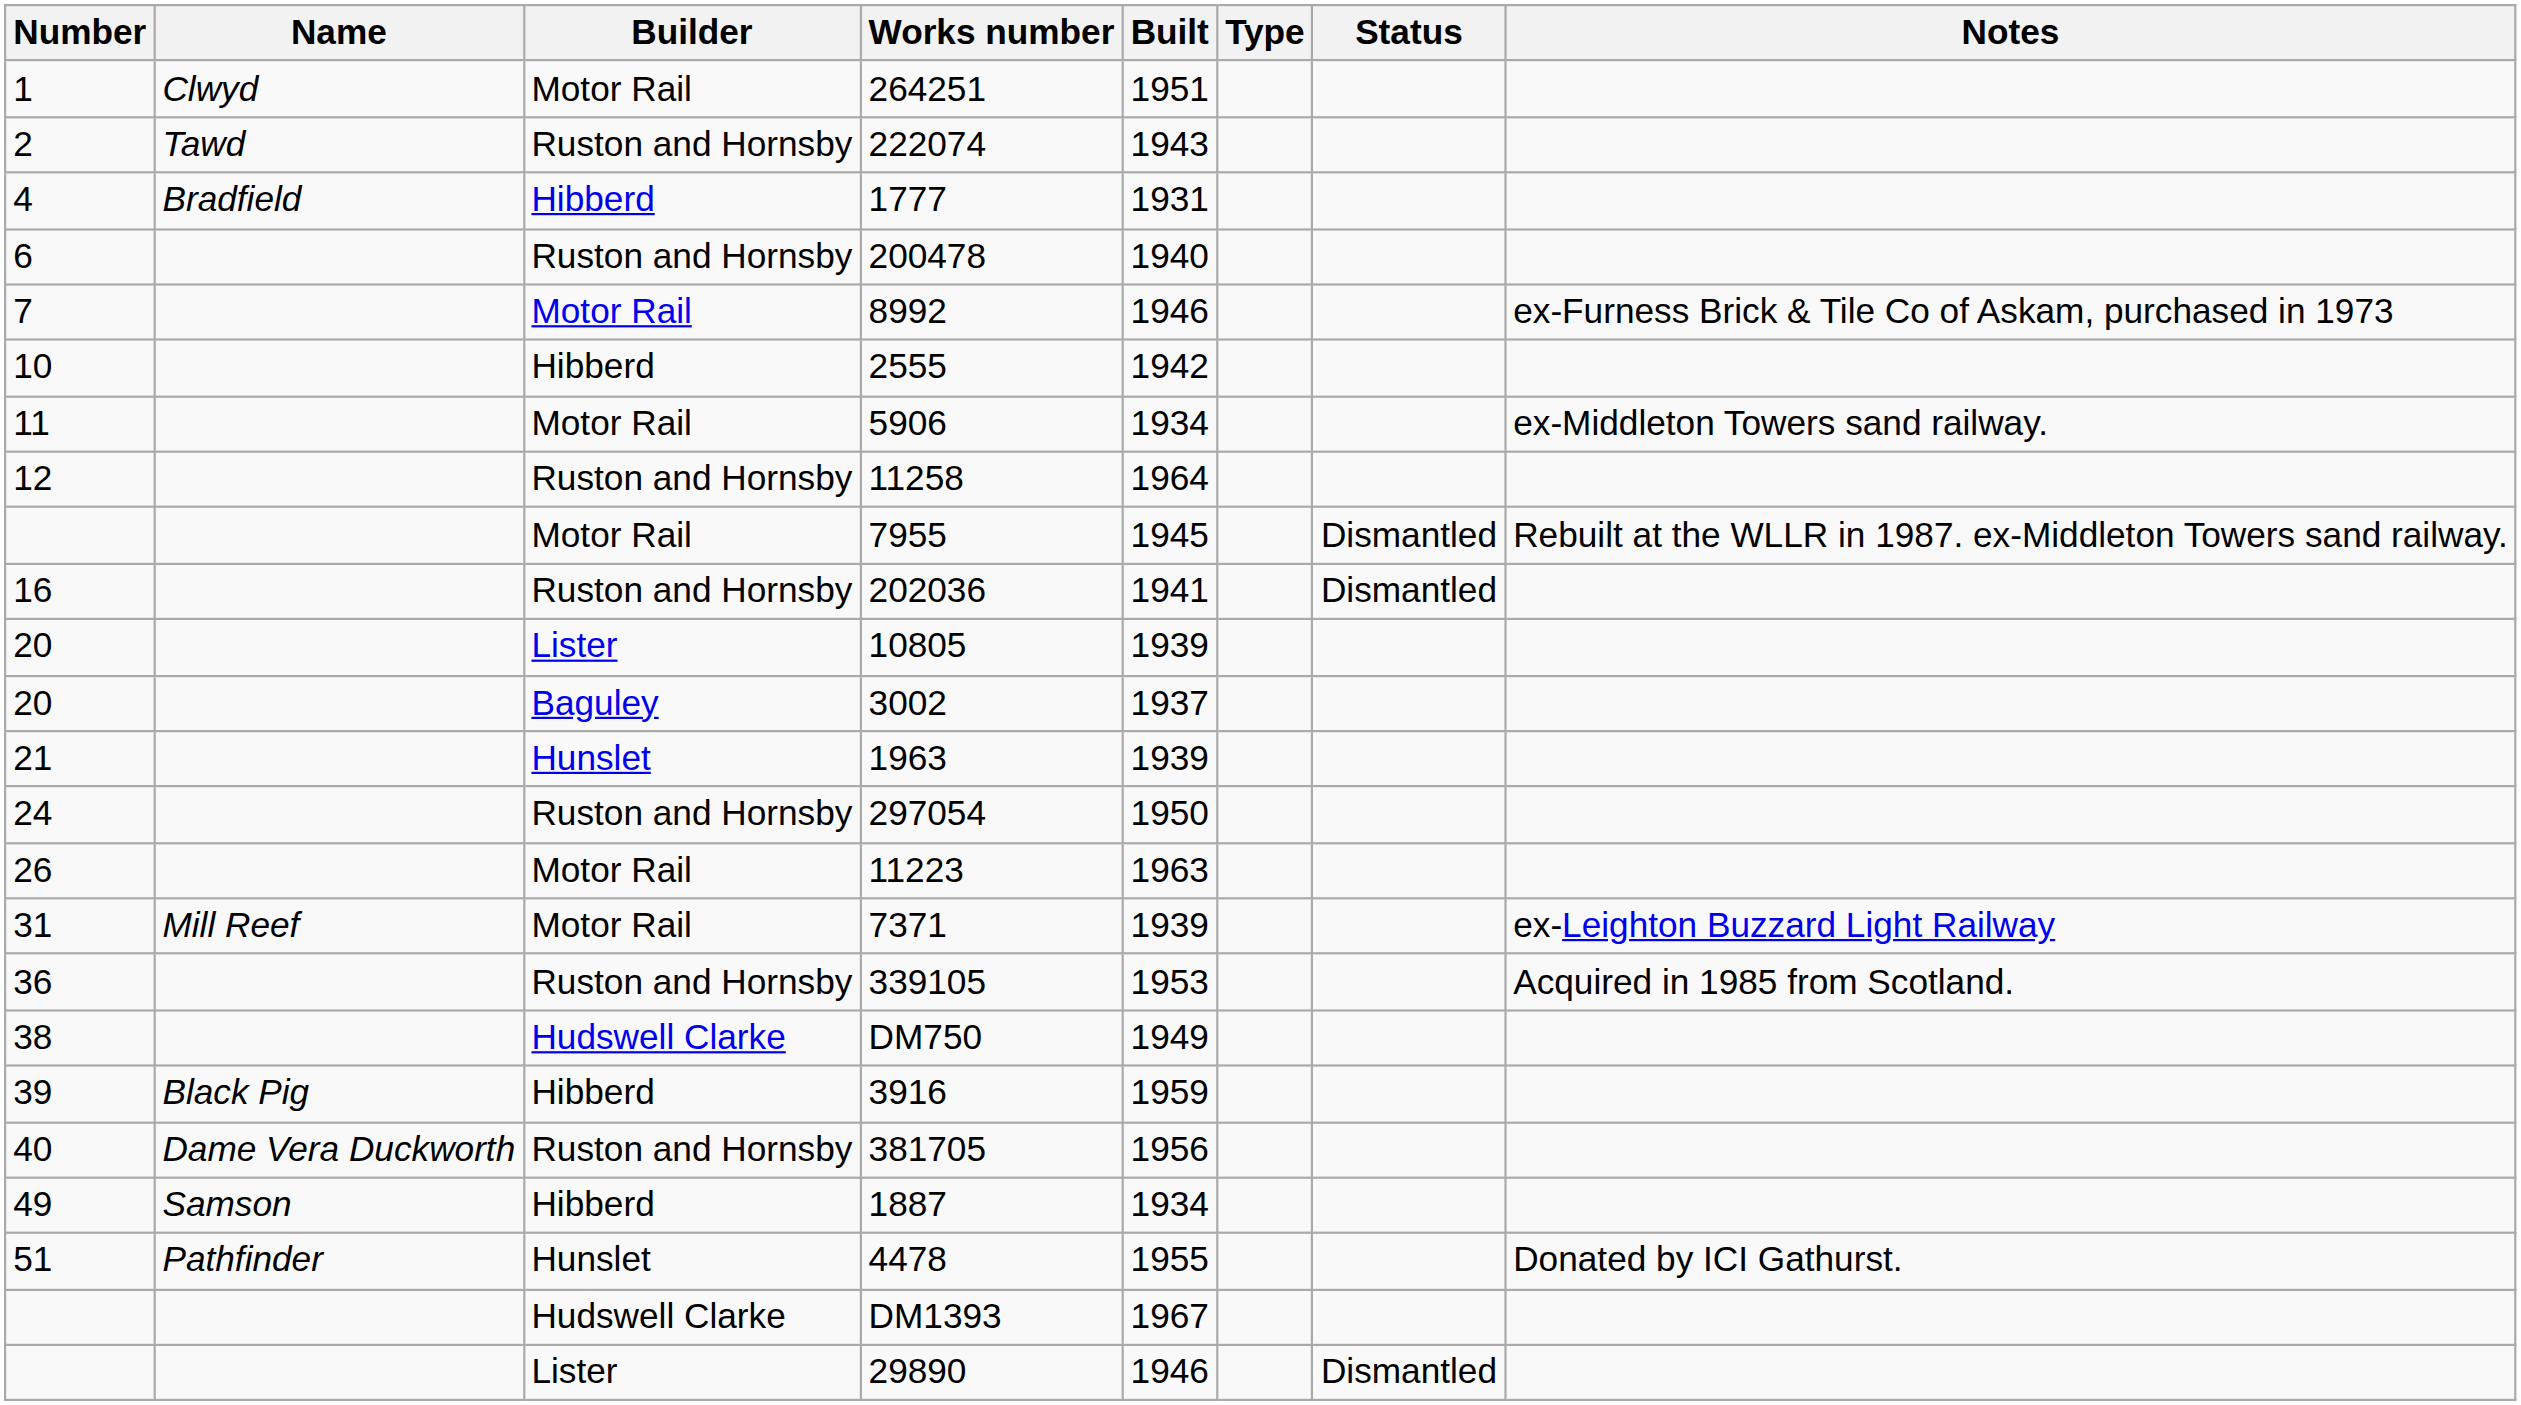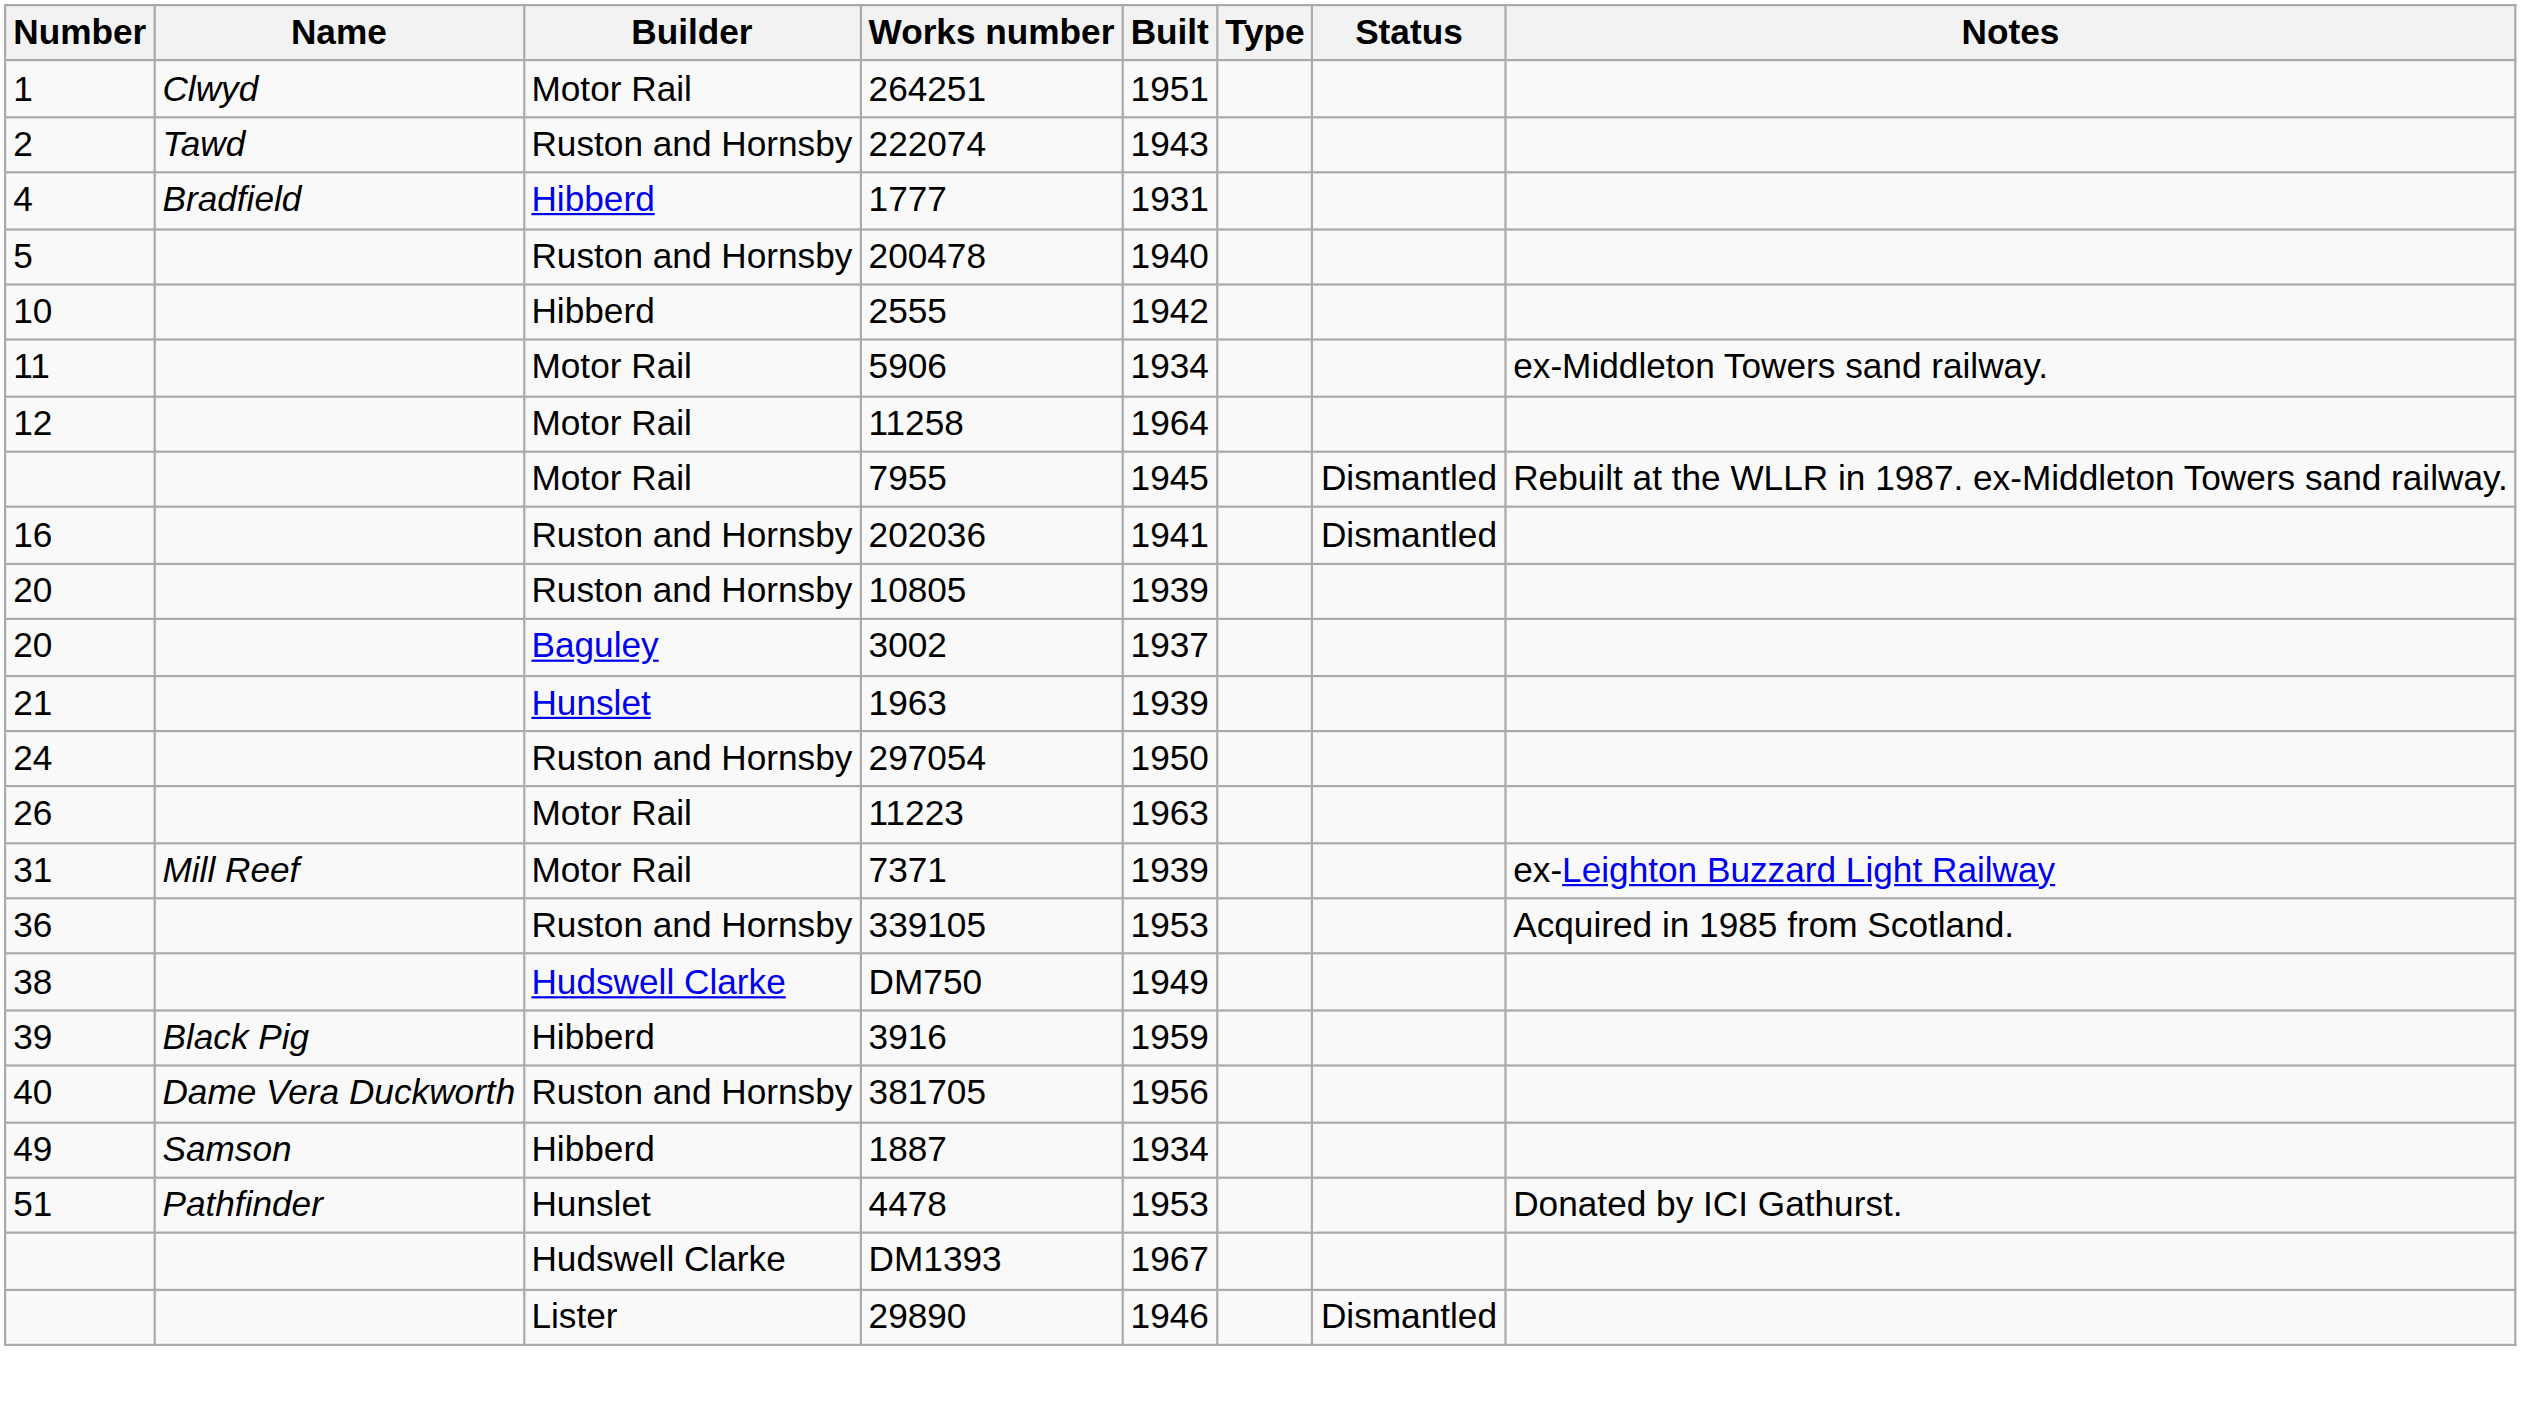200478 | Number: 6 -> 5
- row: 7 | Motor Rail | 8992 | 1946 | ex-Furness Brick & Tile Co of Askam, purchased in 1973
11258 | Builder: Ruston and Hornsby -> Motor Rail
10805 | Builder: Lister -> Ruston and Hornsby
4478 | Built: 1955 -> 1953
